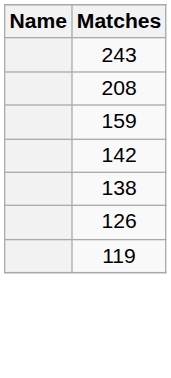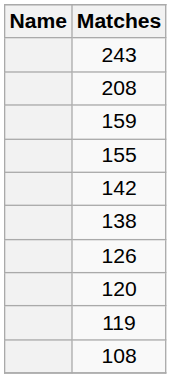+ row: 155
+ row: 120
+ row: 108
